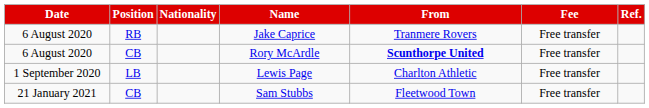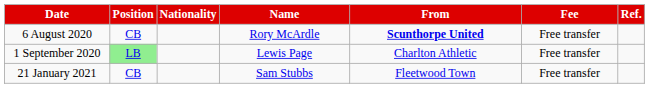- row: 6 August 2020 | RB | Jake Caprice | Tranmere Rovers | Free transfer
Lewis Page | Position: no background -> lightgreen background
